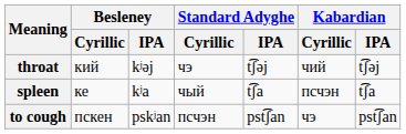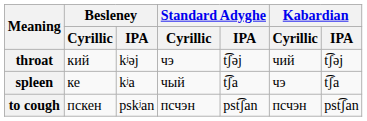spleen | Kabardian / Cyrillic: псчэн -> чэ
to cough | Kabardian / Cyrillic: чэ -> псчэн
